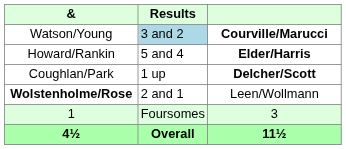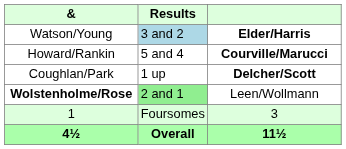Watson/Young | column 3: Courville/Marucci -> Elder/Harris
Howard/Rankin | column 3: Elder/Harris -> Courville/Marucci
Wolstenholme/Rose | Results: no background -> lightgreen background
